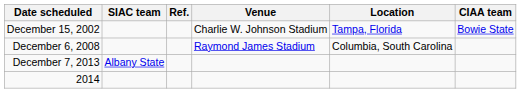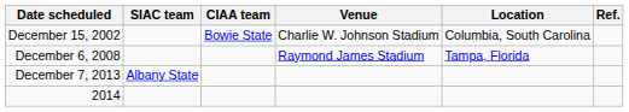columns swapped: CIAA team <-> Ref.
December 15, 2002 | Location: Tampa, Florida -> Columbia, South Carolina
December 6, 2008 | Location: Columbia, South Carolina -> Tampa, Florida
